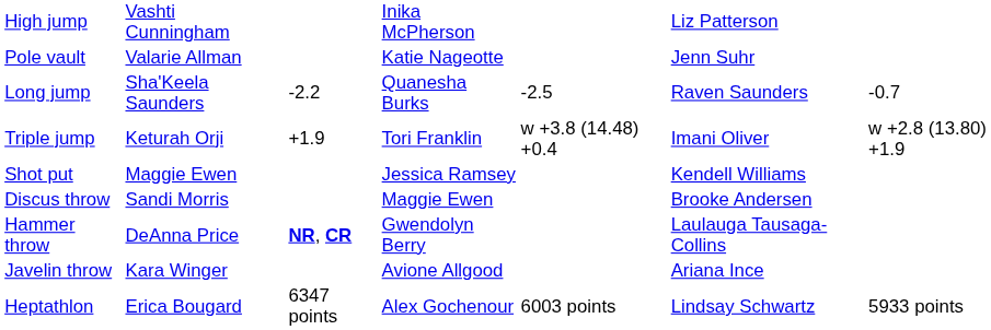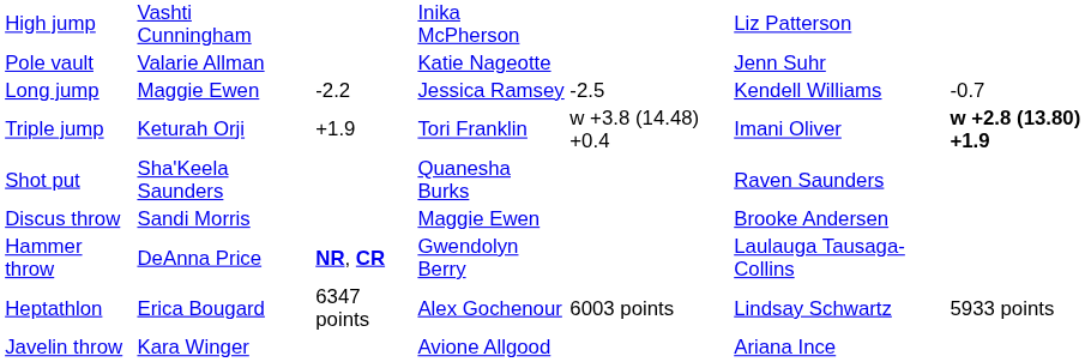Long jump | column 2: Sha'Keela Saunders -> Maggie Ewen
Long jump | column 4: Quanesha Burks -> Jessica Ramsey
Long jump | column 6: Raven Saunders -> Kendell Williams
Triple jump | column 7: normal -> bold
Shot put | column 2: Maggie Ewen -> Sha'Keela Saunders
Shot put | column 4: Jessica Ramsey -> Quanesha Burks
Shot put | column 6: Kendell Williams -> Raven Saunders
rows swapped: Javelin throw <-> Heptathlon
